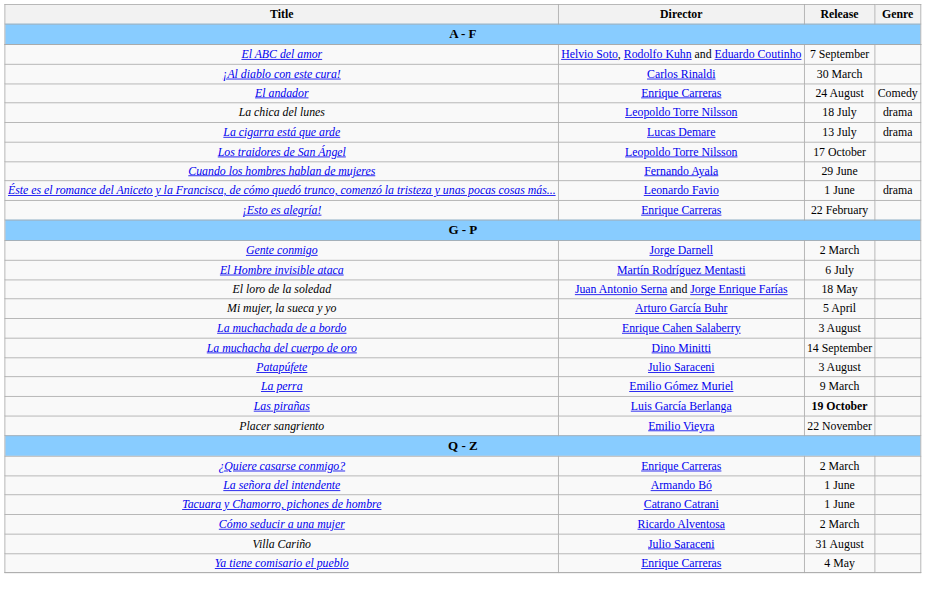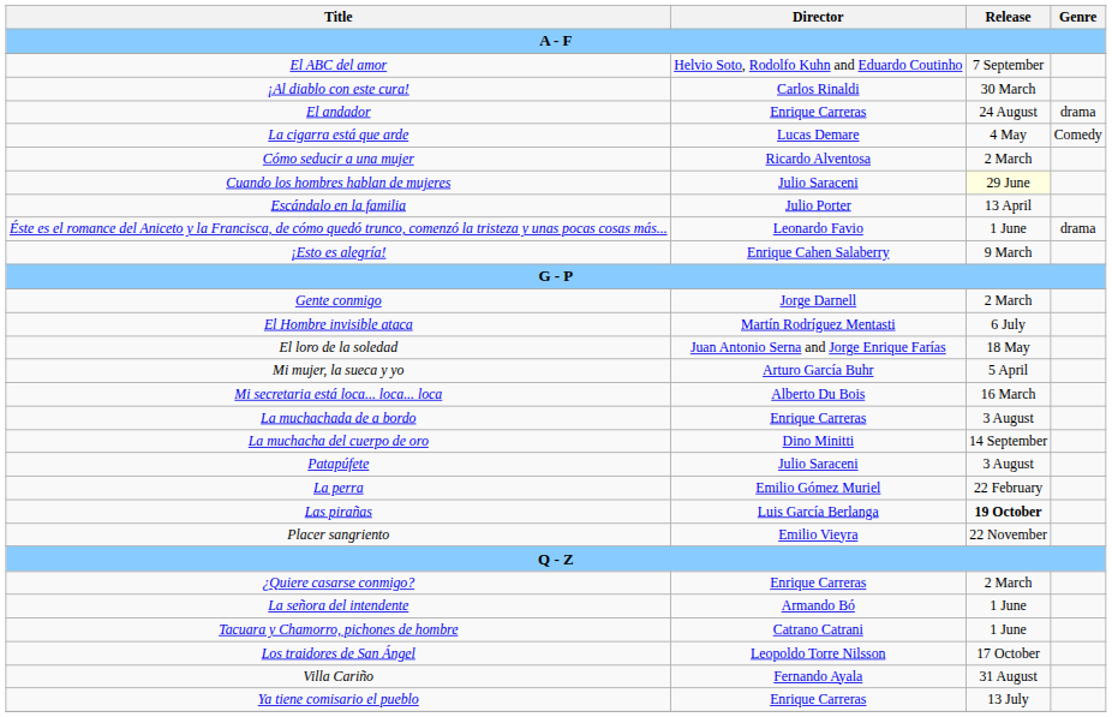El andador | Genre: Comedy -> drama
- row: La chica del lunes | Leopoldo Torre Nilsson | 18 July | drama
La cigarra está que arde | Release: 13 July -> 4 May
La cigarra está que arde | Genre: drama -> Comedy
rows swapped: Cómo seducir a una mujer <-> Los traidores de San Ángel
Cuando los hombres hablan de mujeres | Director: Fernando Ayala -> Julio Saraceni
Cuando los hombres hablan de mujeres | Release: no background -> lightyellow background
+ row: Escándalo en la familia | Julio Porter | 13 April
¡Esto es alegría! | Director: Enrique Carreras -> Enrique Cahen Salaberry
¡Esto es alegría! | Release: 22 February -> 9 March
+ row: Mi secretaria está loca... loca... loca | Alberto Du Bois | 16 March
La muchachada de a bordo | Director: Enrique Cahen Salaberry -> Enrique Carreras
La perra | Release: 9 March -> 22 February
Villa Cariño | Director: Julio Saraceni -> Fernando Ayala
Ya tiene comisario el pueblo | Release: 4 May -> 13 July
